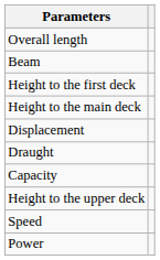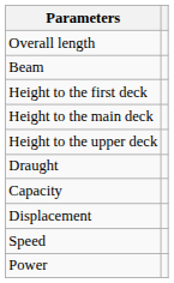rows swapped: Height to the upper deck <-> Displacement
